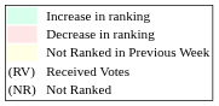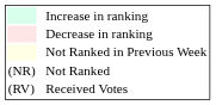rows swapped: Received Votes <-> Not Ranked
